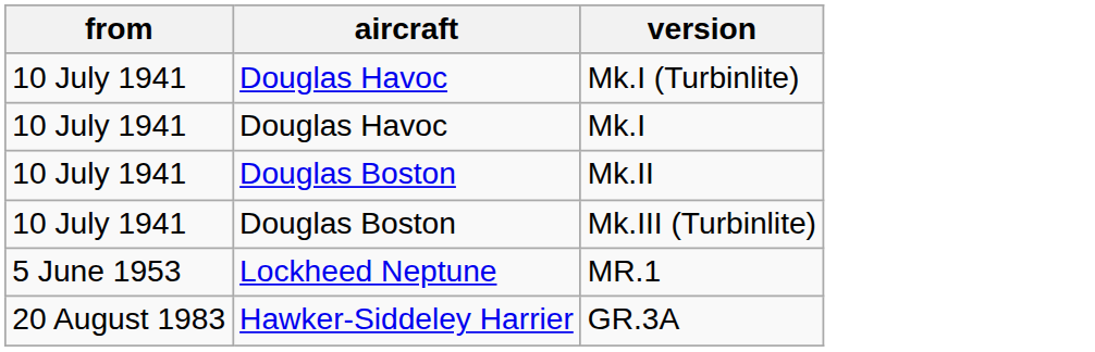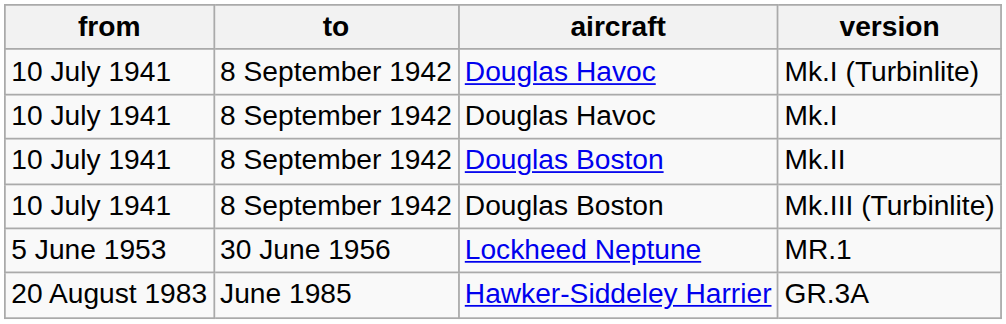+ column: to | 8 September 1942 | 8 September 1942 | 8 September 1942 | 8 September 1942 | 30 June 1956 | June 1985
